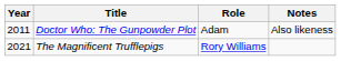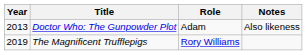Doctor Who: The Gunpowder Plot | Year: 2011 -> 2013
The Magnificent Trufflepigs | Year: 2021 -> 2019
